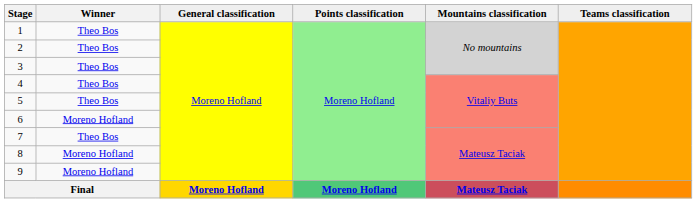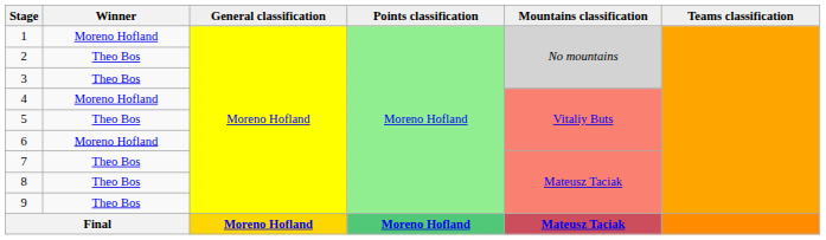1 | Winner: Theo Bos -> Moreno Hofland
4 | Winner: Theo Bos -> Moreno Hofland
8 | Winner: Moreno Hofland -> Theo Bos
9 | Winner: Moreno Hofland -> Theo Bos
